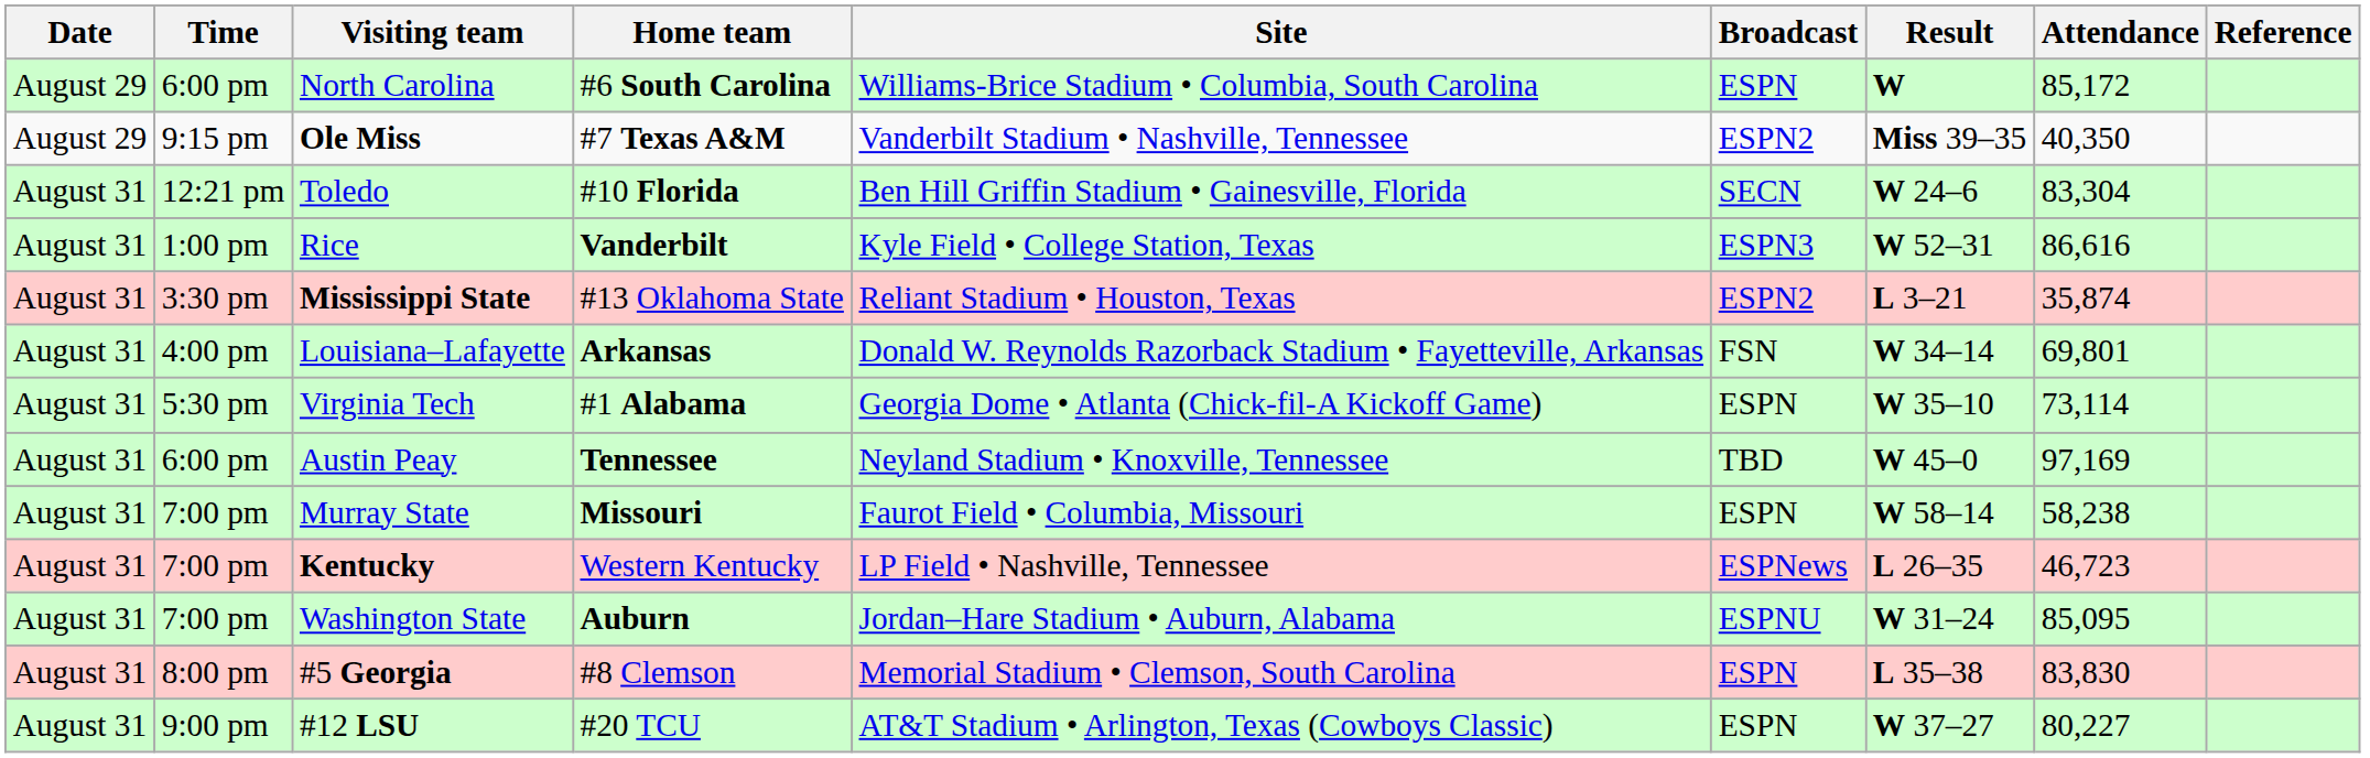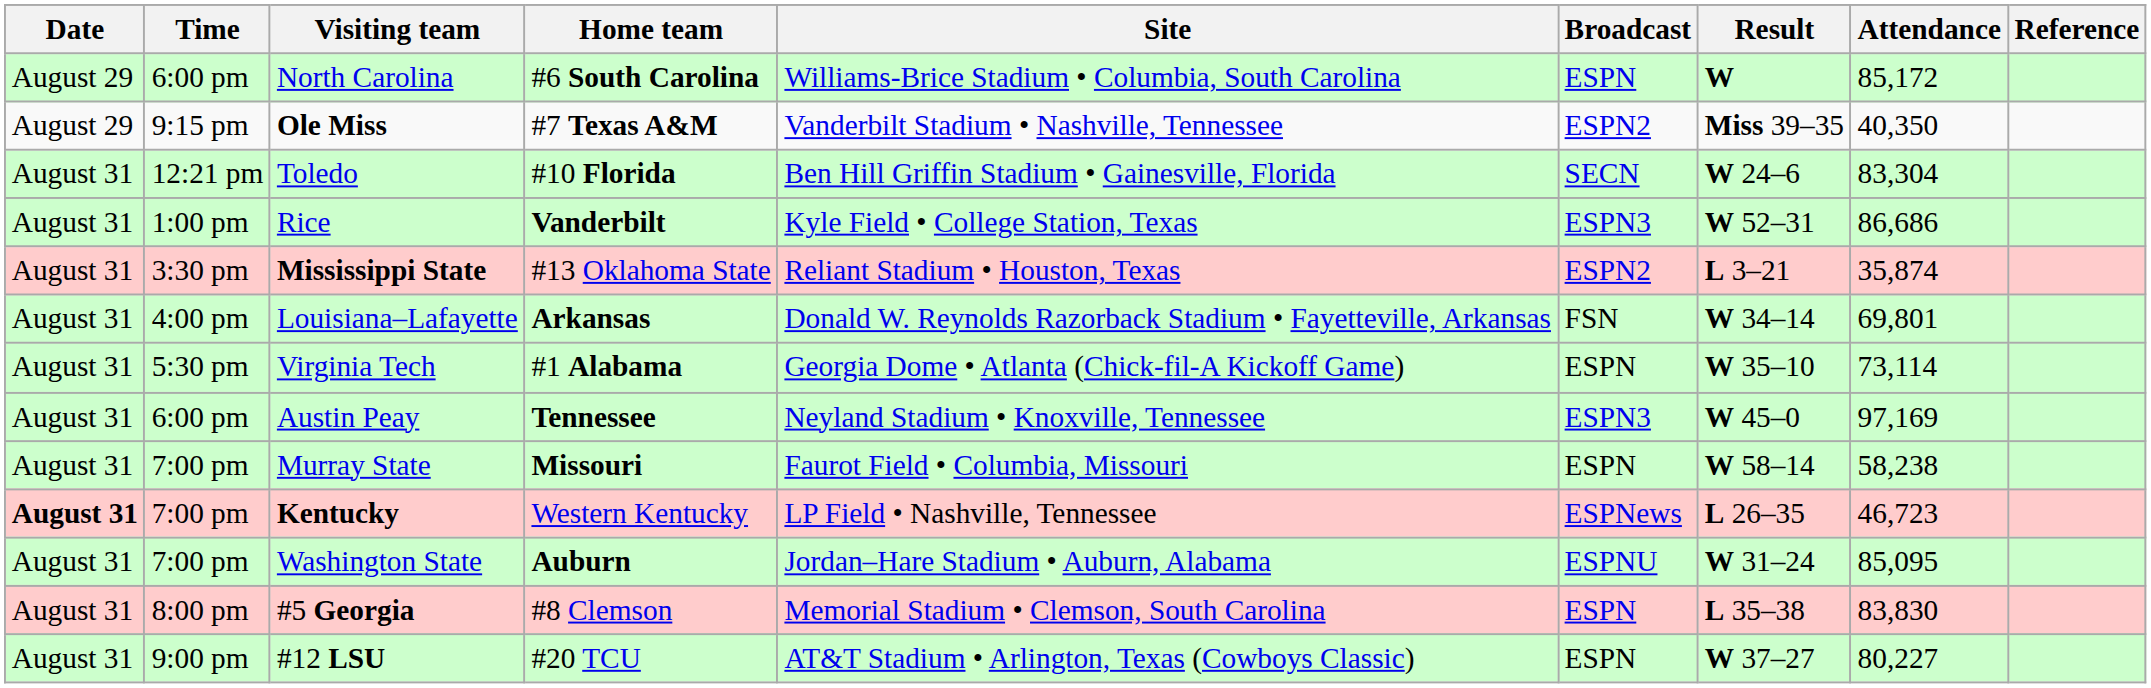Rice | Attendance: 86,616 -> 86,686
Austin Peay | Broadcast: TBD -> ESPN3
Kentucky | Date: normal -> bold
